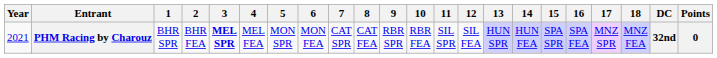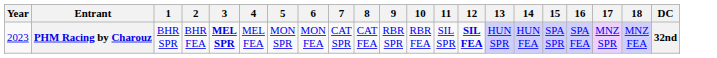- column: Points | 0
PHM Racing by Charouz | Year: 2021 -> 2023
PHM Racing by Charouz | 12: normal -> bold
